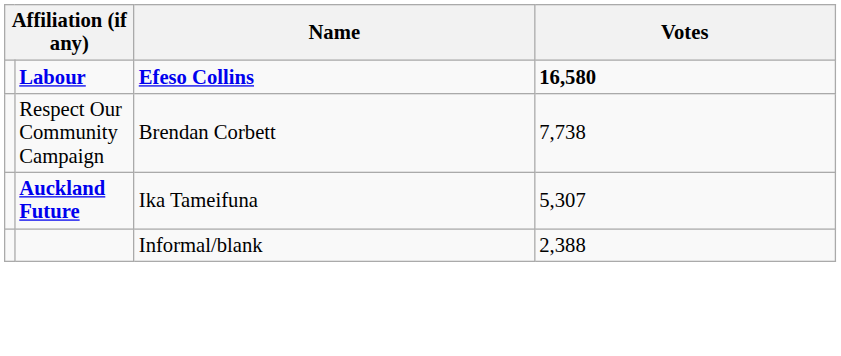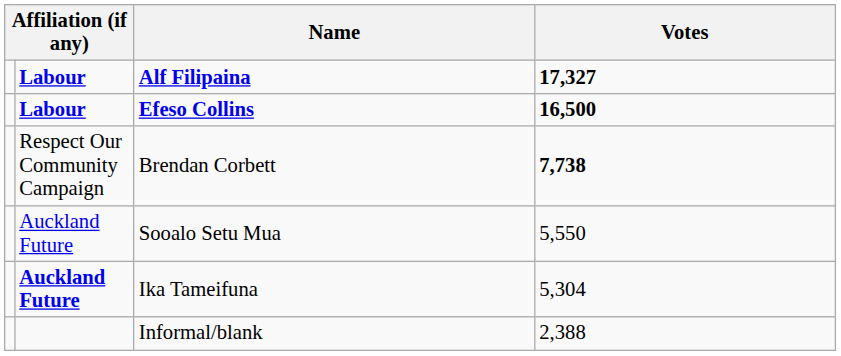+ row: Labour | Alf Filipaina | 17,327
Efeso Collins | Votes: 16,580 -> 16,500
Brendan Corbett | Votes: normal -> bold
+ row: Auckland Future | Sooalo Setu Mua | 5,550
Ika Tameifuna | Votes: 5,307 -> 5,304
